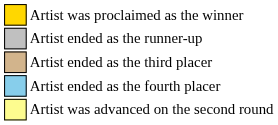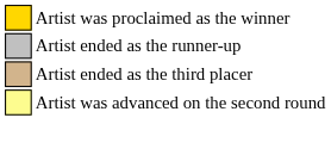- row: Artist ended as the fourth placer
